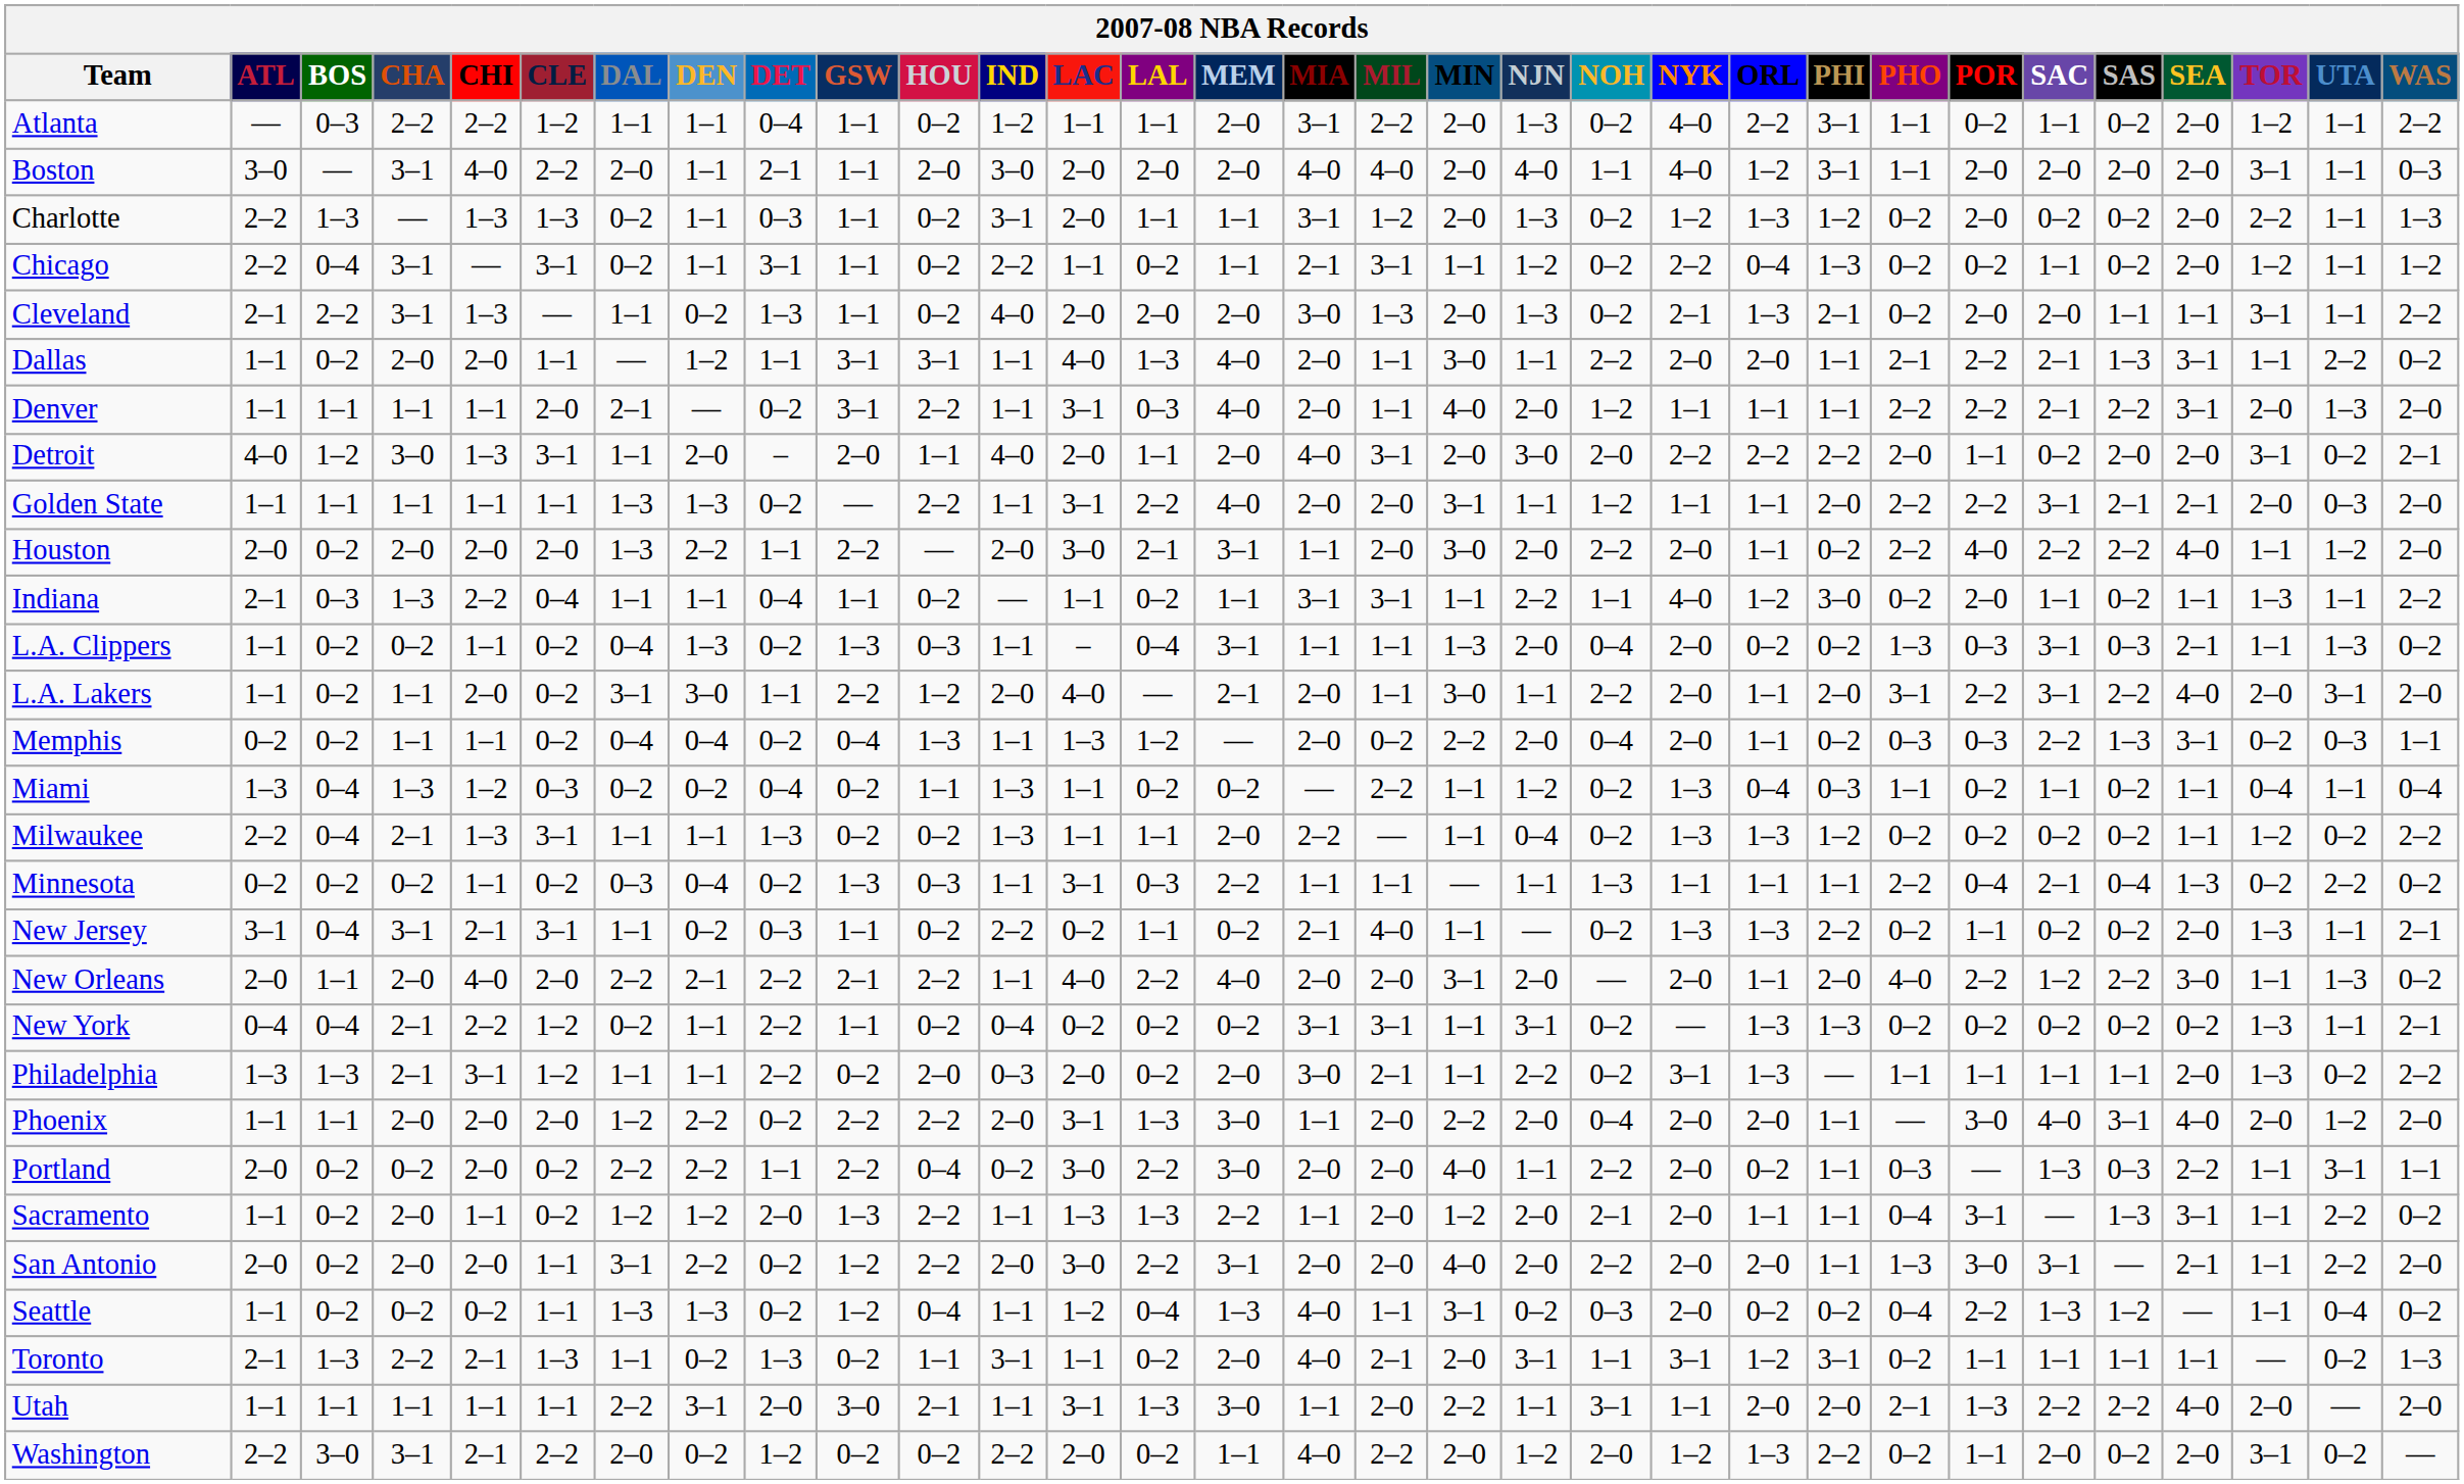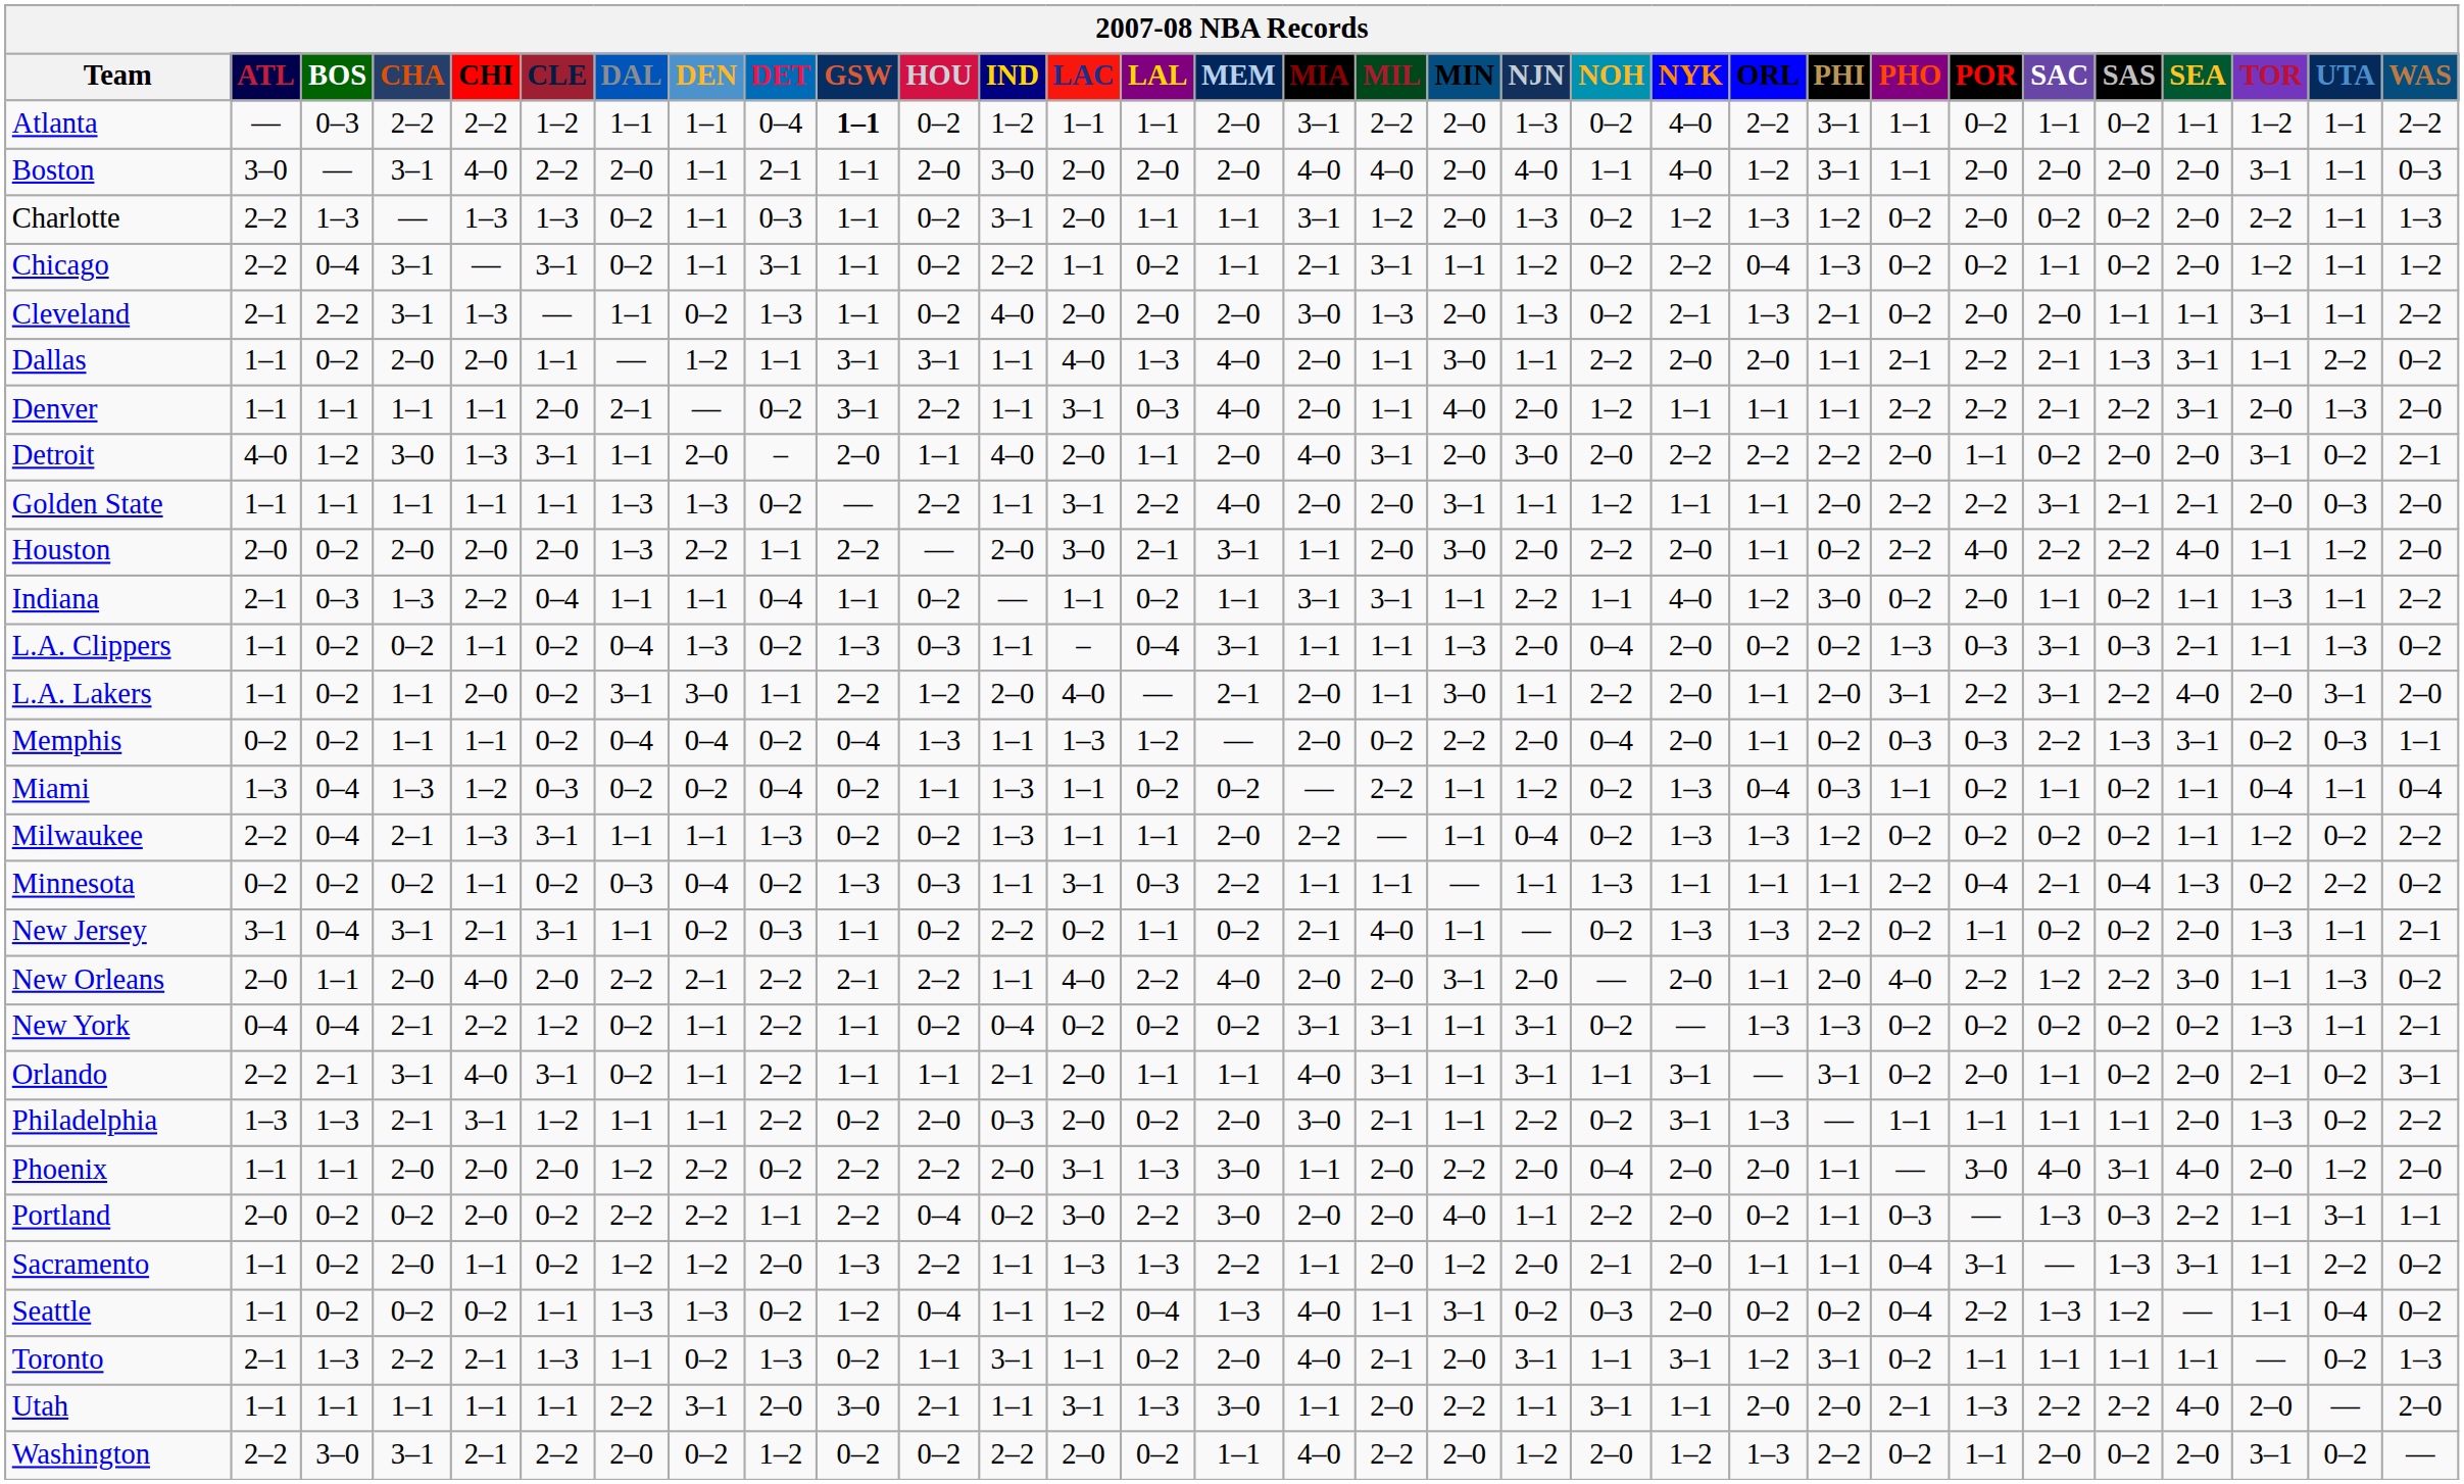Atlanta | GSW: normal -> bold
Atlanta | SEA: 2–0 -> 1–1
+ row: Orlando | 2–2 | 2–1 | 3–1 | 4–0 | 3–1 | 0–2 | 1–1 | 2–2 | 1–1 | 1–1 | 2–1 | 2–0 | 1–1 | 1–1 | 4–0 | 3–1 | 1–1 | 3–1 | 1–1 | 3–1 | — | 3–1 | 0–2 | 2–0 | 1–1 | 0–2 | 2–0 | 2–1 | 0–2 | 3–1
- row: San Antonio | 2–0 | 0–2 | 2–0 | 2–0 | 1–1 | 3–1 | 2–2 | 0–2 | 1–2 | 2–2 | 2–0 | 3–0 | 2–2 | 3–1 | 2–0 | 2–0 | 4–0 | 2–0 | 2–2 | 2–0 | 2–0 | 1–1 | 1–3 | 3–0 | 3–1 | — | 2–1 | 1–1 | 2–2 | 2–0
